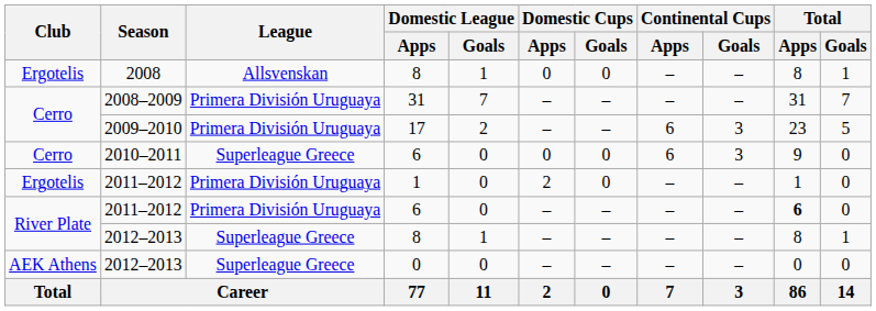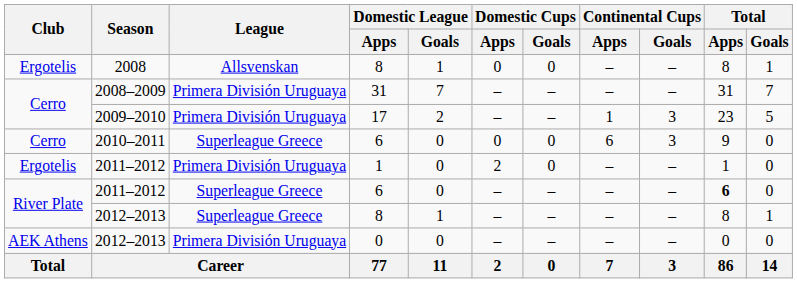2009–2010 | Continental Cups / Apps: 6 -> 1
2011–2012 / 6 | League: Primera División Uruguaya -> Superleague Greece
2012–2013 / 0 | League: Superleague Greece -> Primera División Uruguaya
